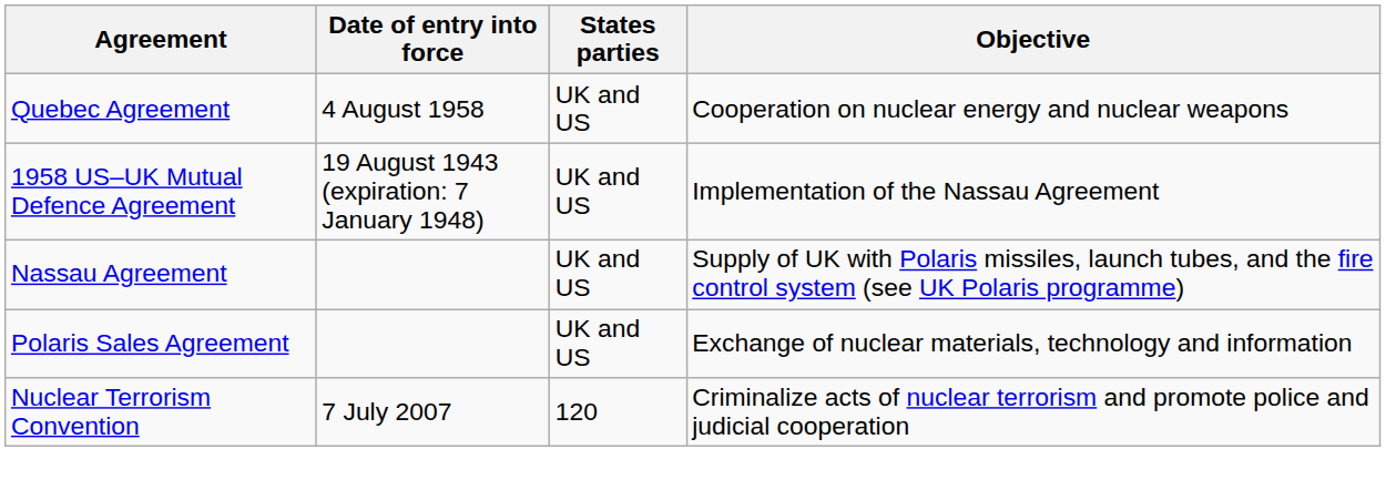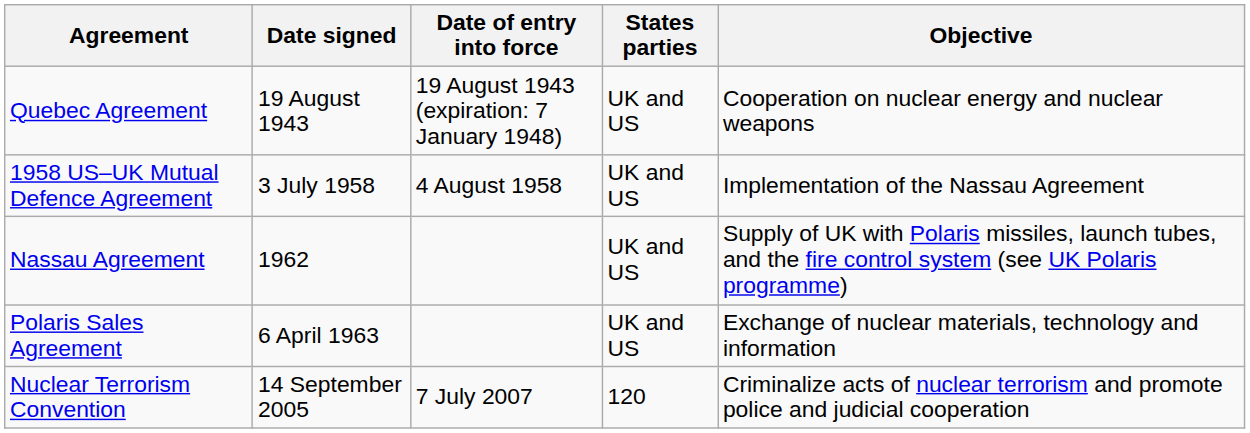+ column: Date signed | 19 August 1943 | 3 July 1958 | 1962 | 6 April 1963 | 14 September 2005
Quebec Agreement | Date of entry into force: 4 August 1958 -> 19 August 1943 (expiration: 7 January 1948)
1958 US–UK Mutual Defence Agreement | Date of entry into force: 19 August 1943 (expiration: 7 January 1948) -> 4 August 1958
